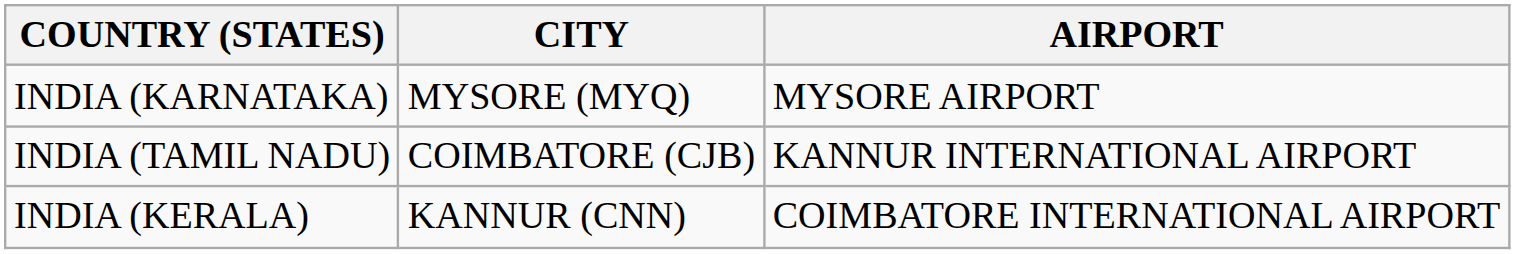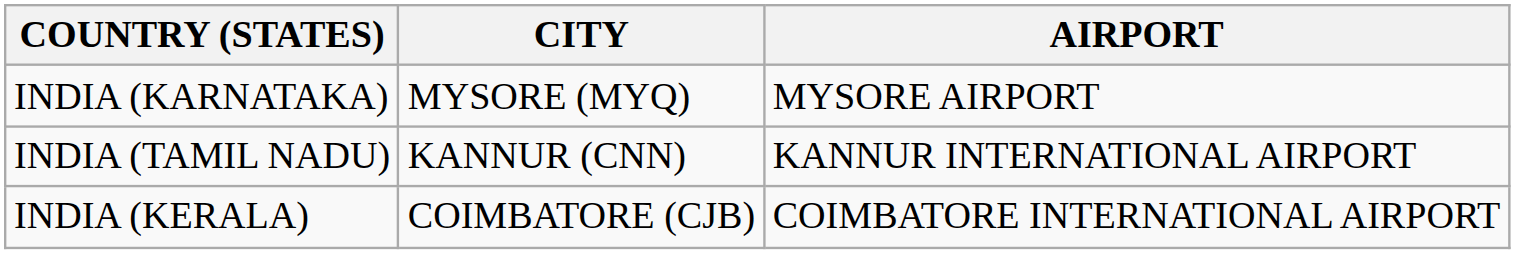INDIA (TAMIL NADU) | CITY: COIMBATORE (CJB) -> KANNUR (CNN)
INDIA (KERALA) | CITY: KANNUR (CNN) -> COIMBATORE (CJB)
